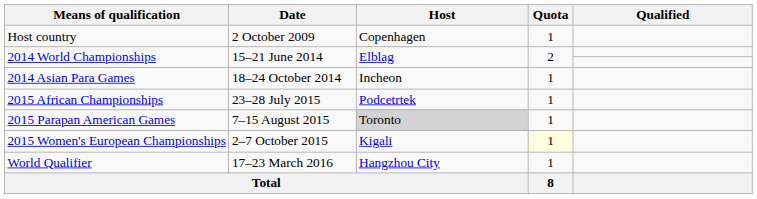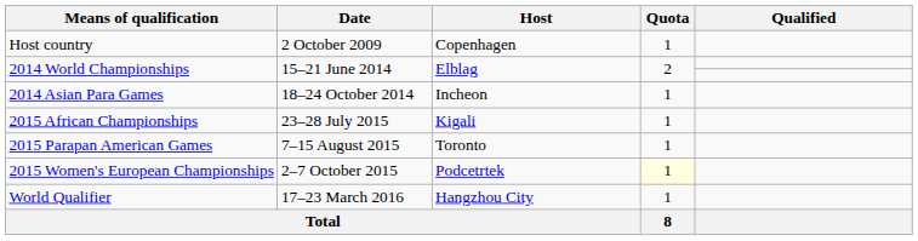2015 African Championships | Host: Podcetrtek -> Kigali
2015 Parapan American Games | Host: lightgrey background -> no background
2015 Women's European Championships | Host: Kigali -> Podcetrtek
